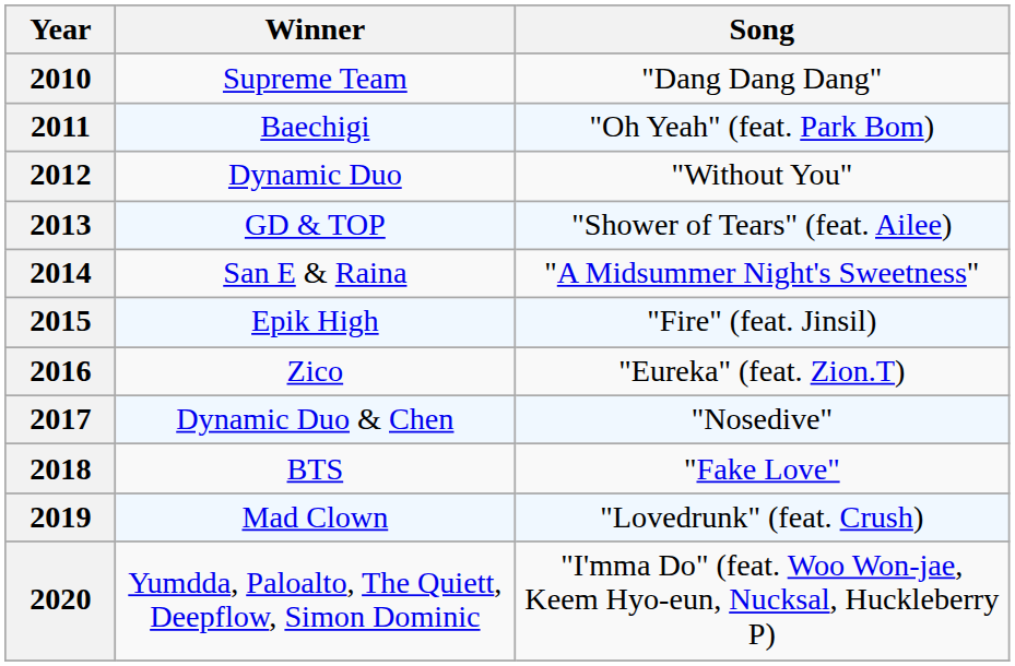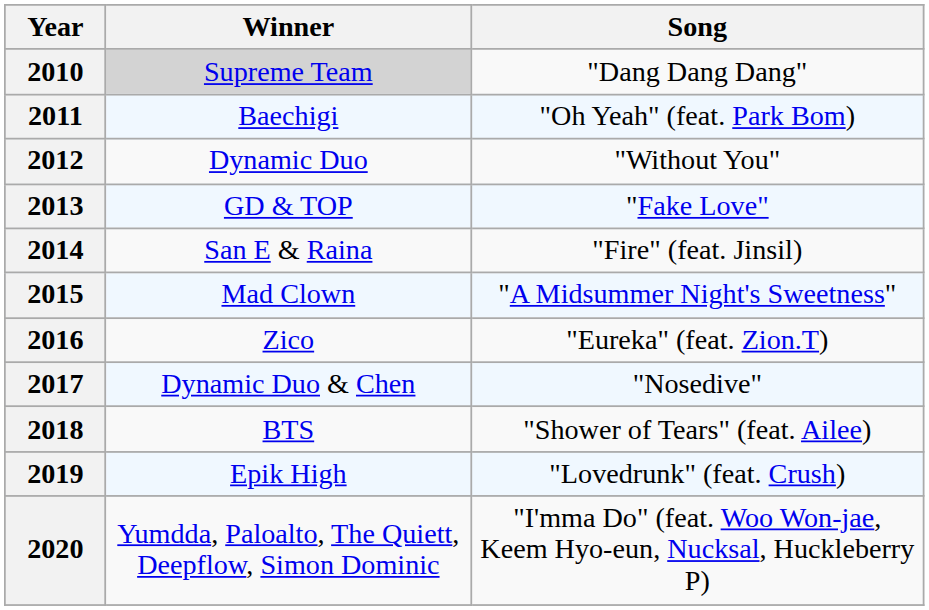2010 | Winner: no background -> lightgrey background
2013 | Song: "Shower of Tears" (feat. Ailee) -> "Fake Love"
2014 | Song: "A Midsummer Night's Sweetness" -> "Fire" (feat. Jinsil)
2015 | Winner: Epik High -> Mad Clown
2015 | Song: "Fire" (feat. Jinsil) -> "A Midsummer Night's Sweetness"
2018 | Song: "Fake Love" -> "Shower of Tears" (feat. Ailee)
2019 | Winner: Mad Clown -> Epik High
